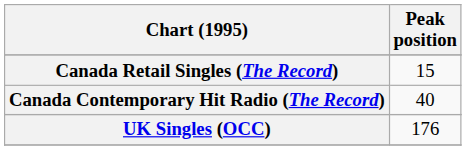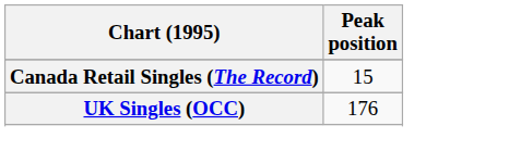- row: Canada Contemporary Hit Radio (The Record) | 40
